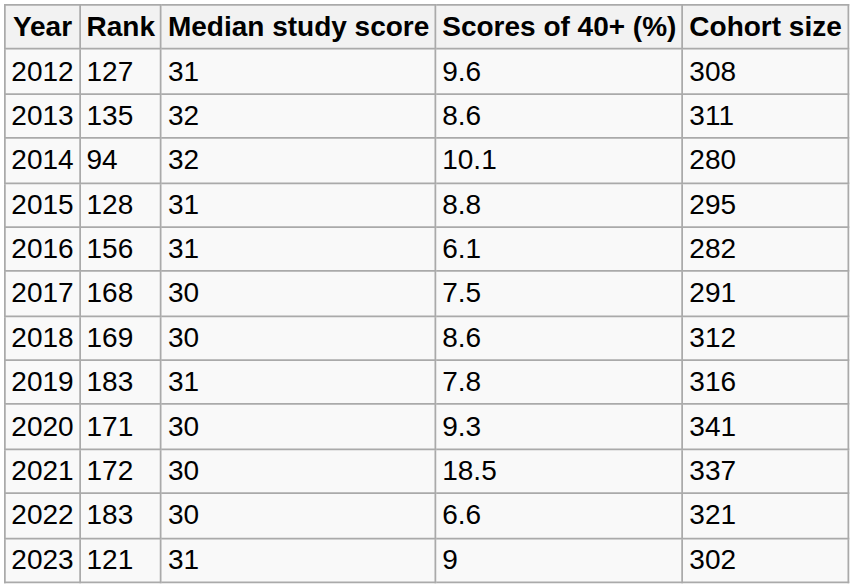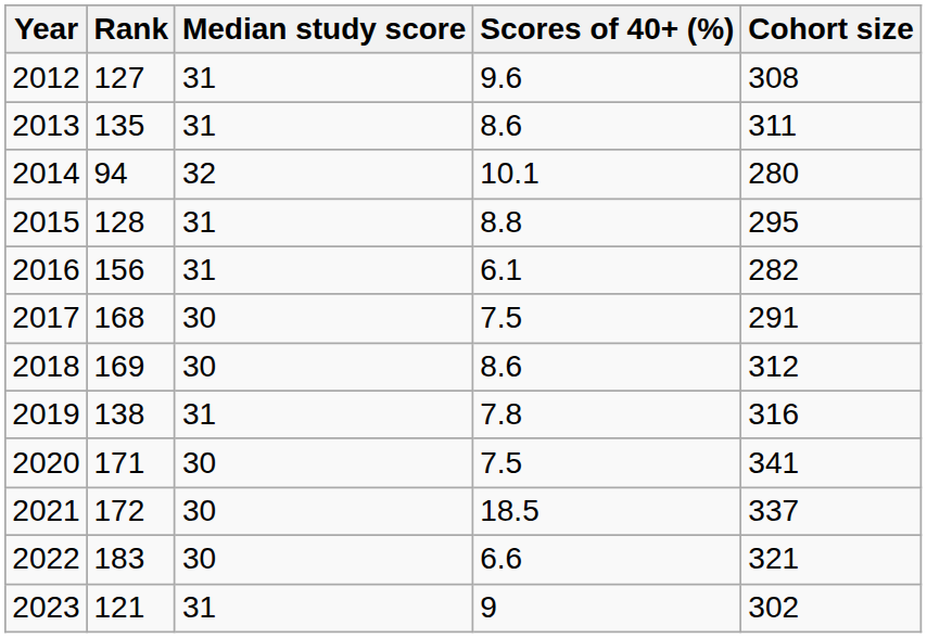2013 | Median study score: 32 -> 31
2019 | Rank: 183 -> 138
2020 | Scores of 40+ (%): 9.3 -> 7.5
